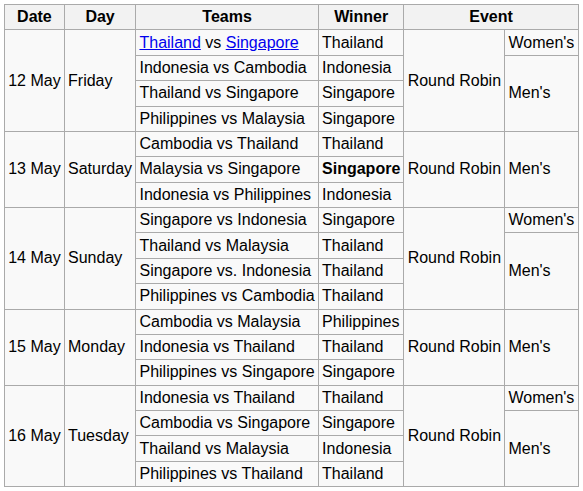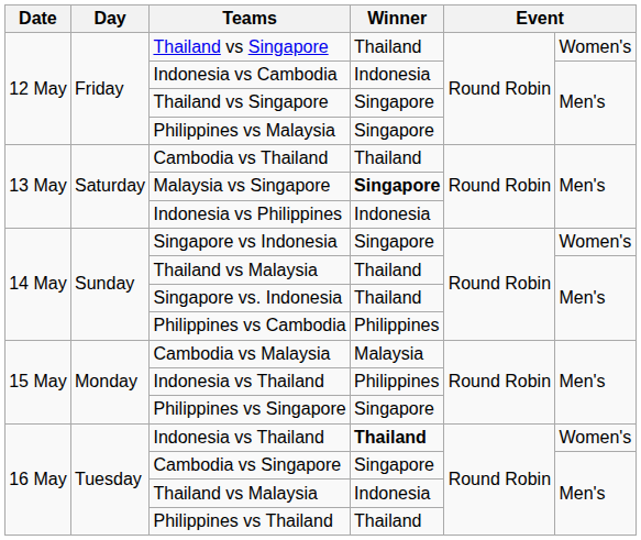Philippines vs Cambodia | Winner: Thailand -> Philippines
Cambodia vs Malaysia | Winner: Philippines -> Malaysia
15 May / Indonesia vs Thailand | Winner: Thailand -> Philippines
16 May / Indonesia vs Thailand | Winner: normal -> bold
